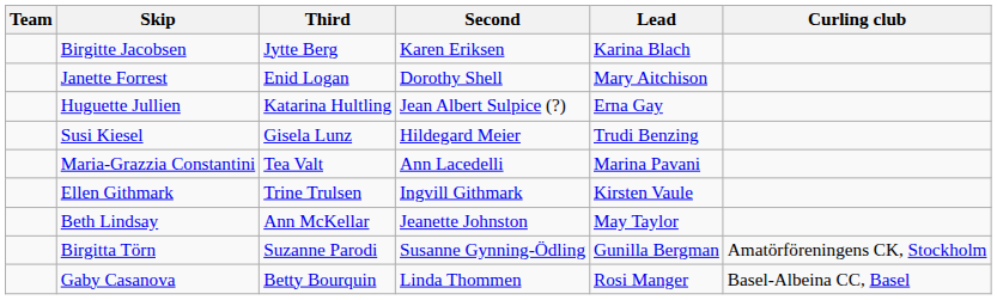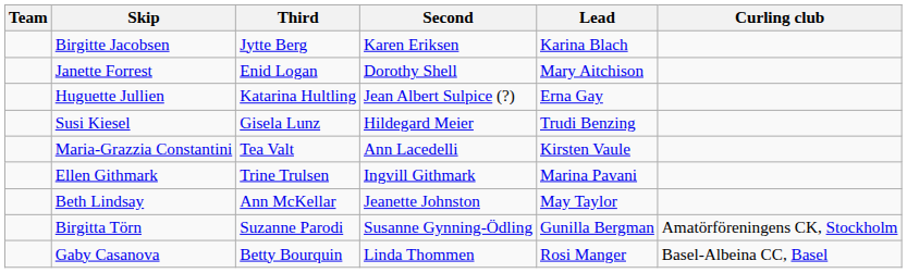Maria-Grazzia Constantini | Lead: Marina Pavani -> Kirsten Vaule
Ellen Githmark | Lead: Kirsten Vaule -> Marina Pavani
